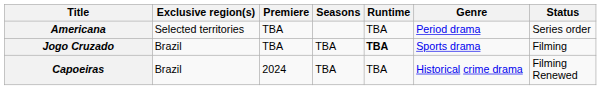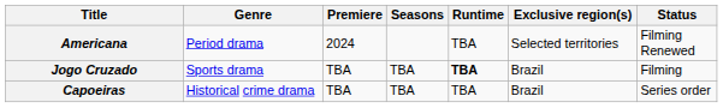columns swapped: Genre <-> Exclusive region(s)
Americana | Premiere: TBA -> 2024
Americana | Status: Series order -> Filming Renewed
Capoeiras | Premiere: 2024 -> TBA
Capoeiras | Status: Filming Renewed -> Series order
